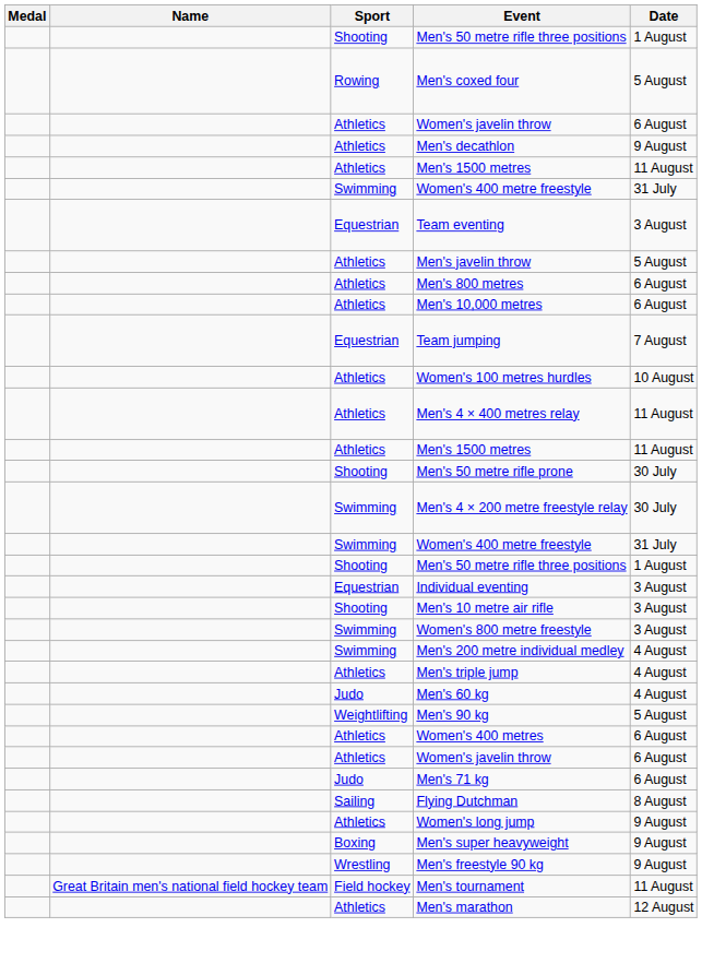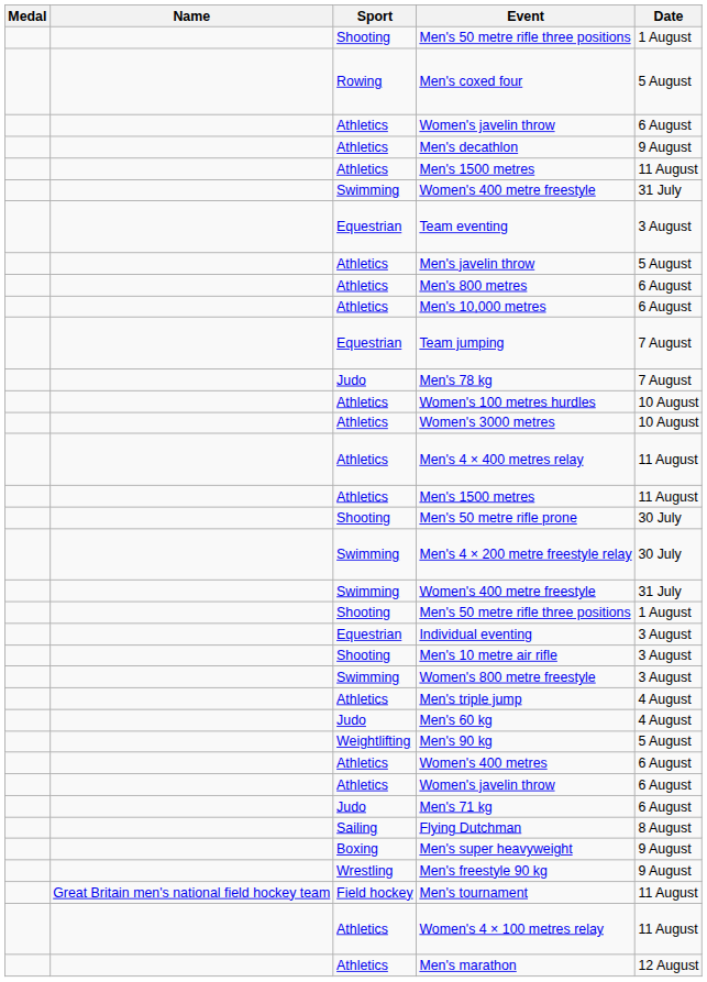+ row: Judo | Men's 78 kg | 7 August
+ row: Athletics | Women's 3000 metres | 10 August
- row: Swimming | Men's 200 metre individual medley | 4 August
- row: Athletics | Women's long jump | 9 August
+ row: Athletics | Women's 4 × 100 metres relay | 11 August
